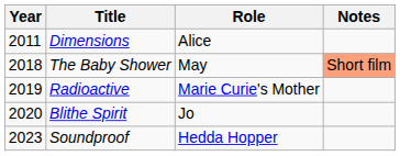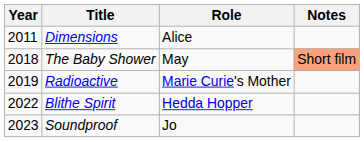Blithe Spirit | Year: 2020 -> 2022
Blithe Spirit | Role: Jo -> Hedda Hopper
Soundproof | Role: Hedda Hopper -> Jo
